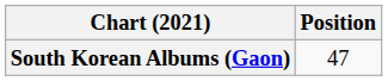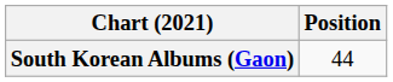South Korean Albums (Gaon) | Position: 47 -> 44
